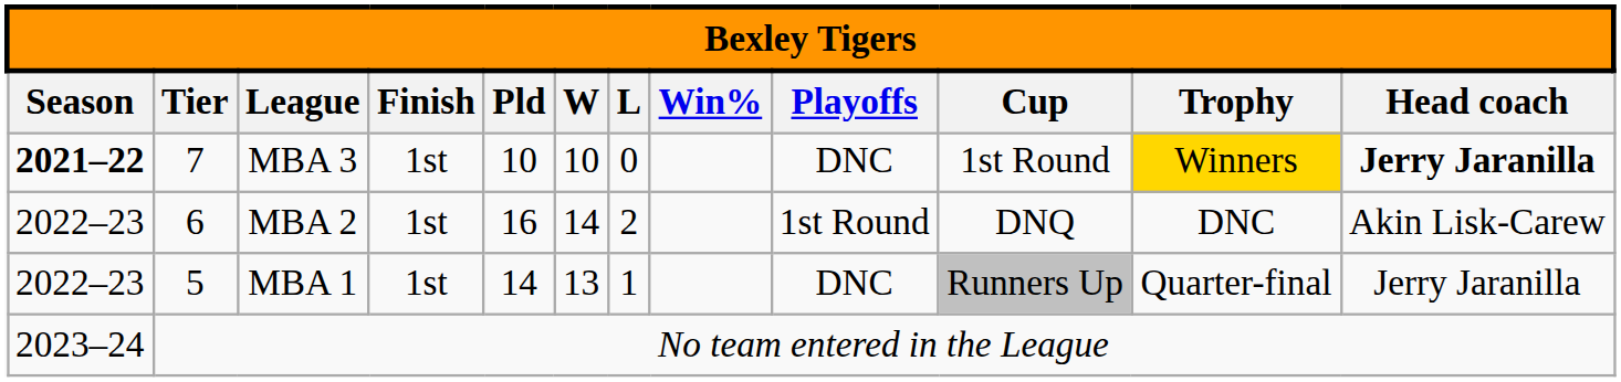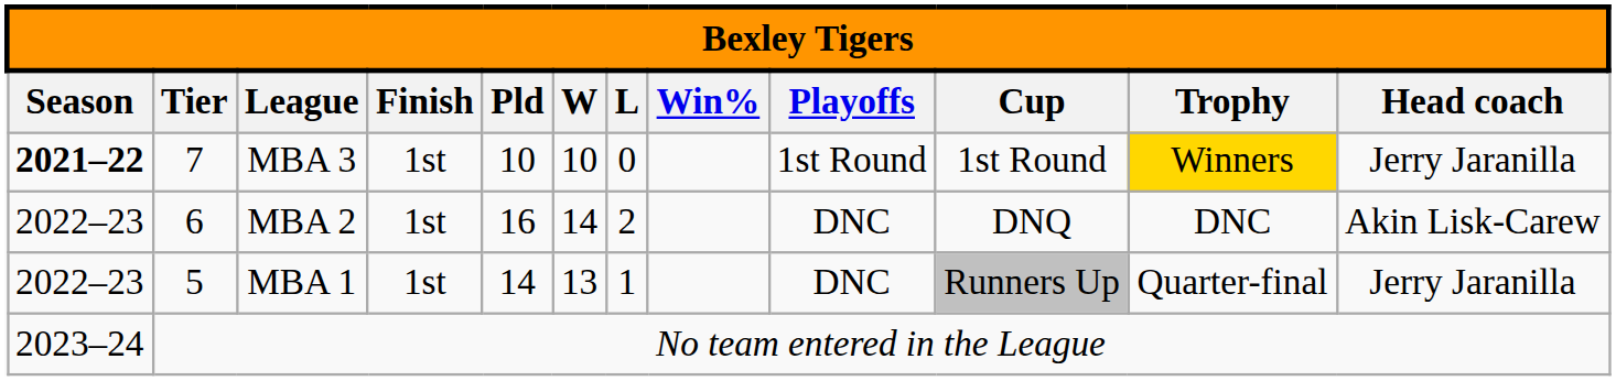MBA 3 | column 9: DNC -> 1st Round
MBA 3 | column 12: bold -> normal
MBA 2 | column 9: 1st Round -> DNC
